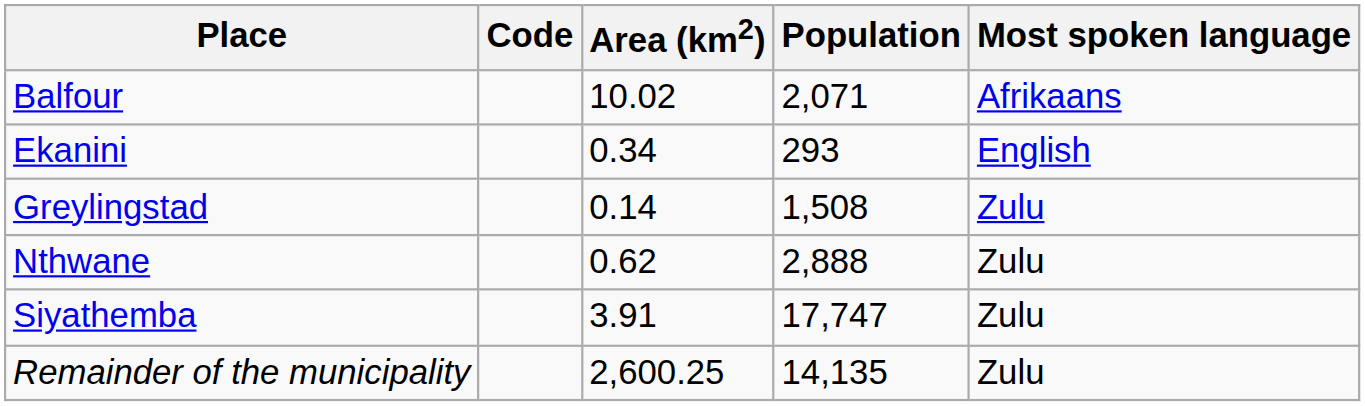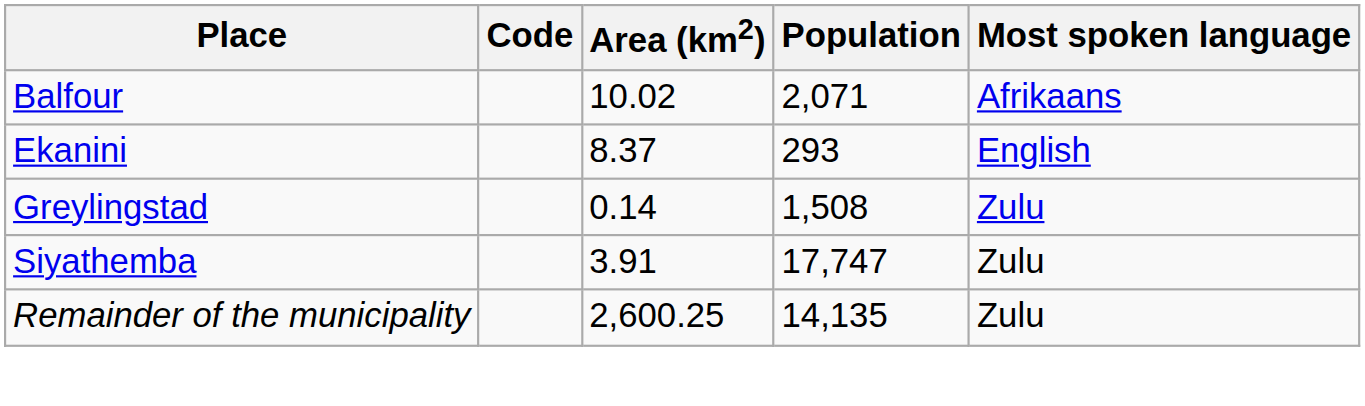Ekanini | Area (km2): 0.34 -> 8.37
- row: Nthwane | 0.62 | 2,888 | Zulu
